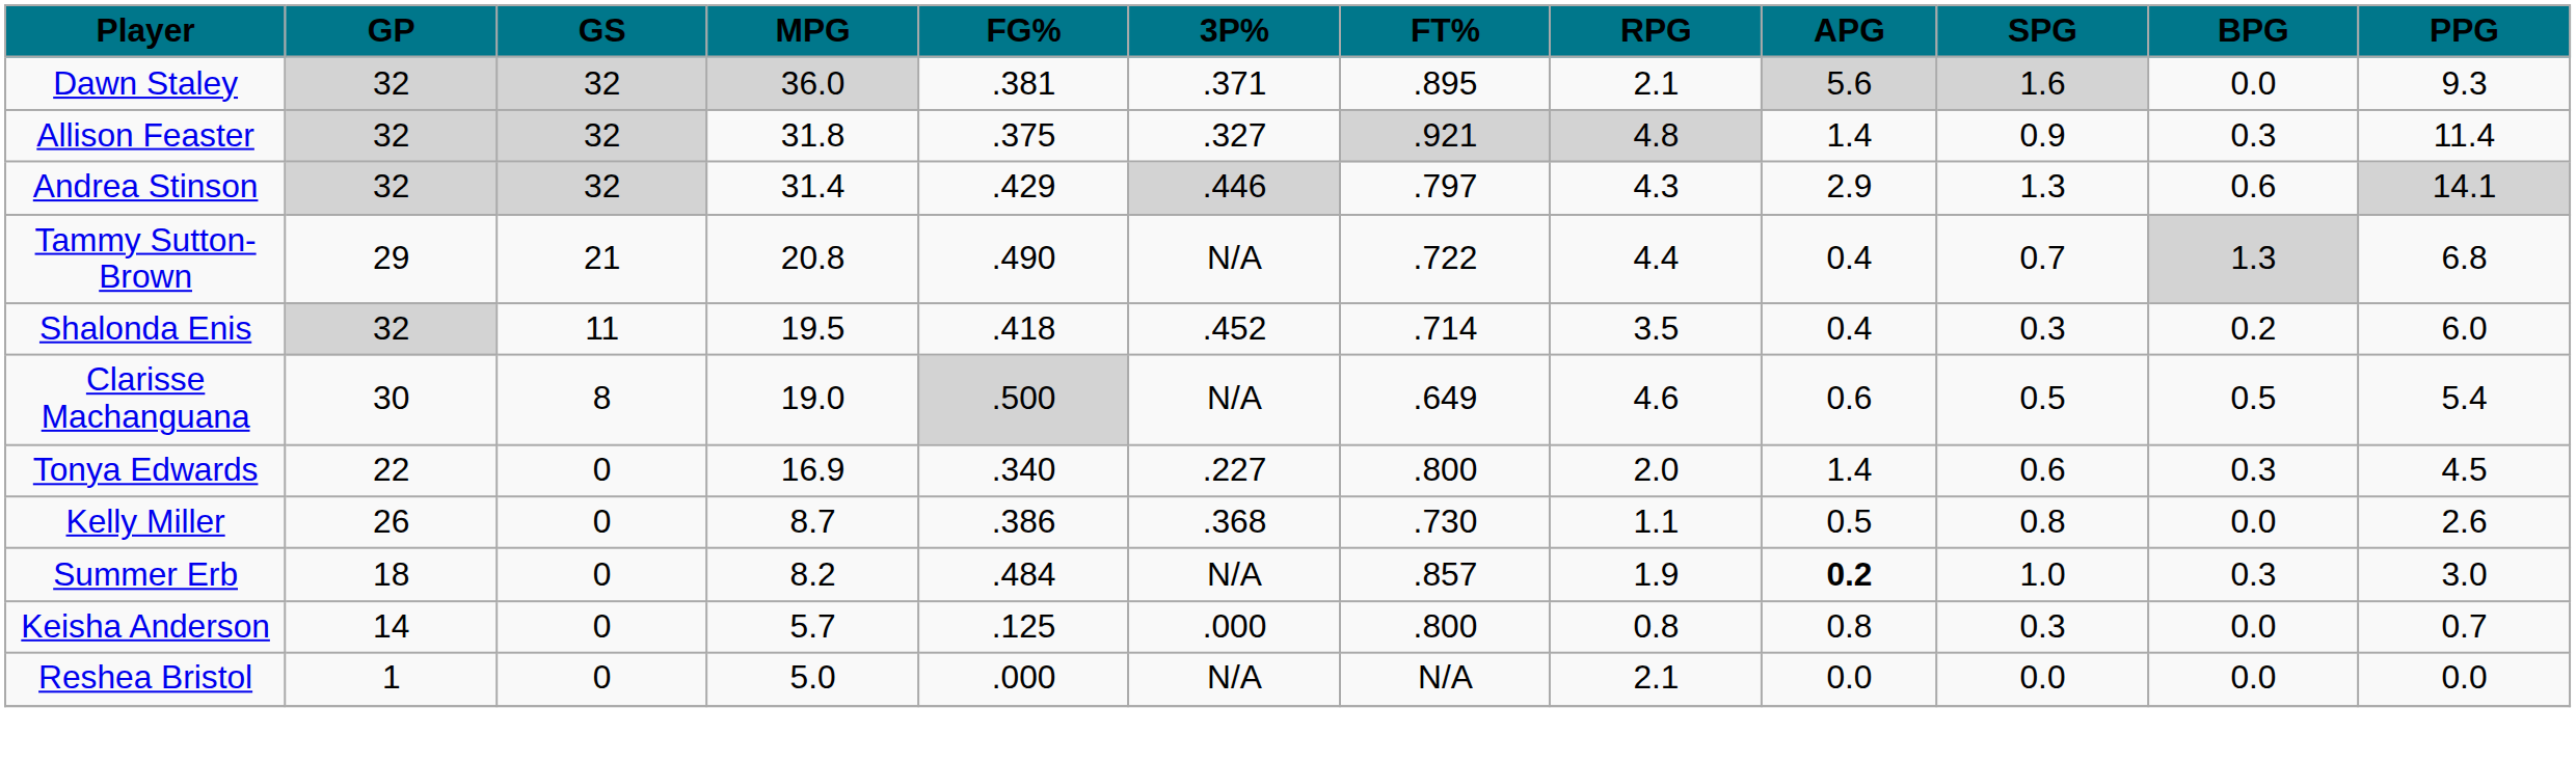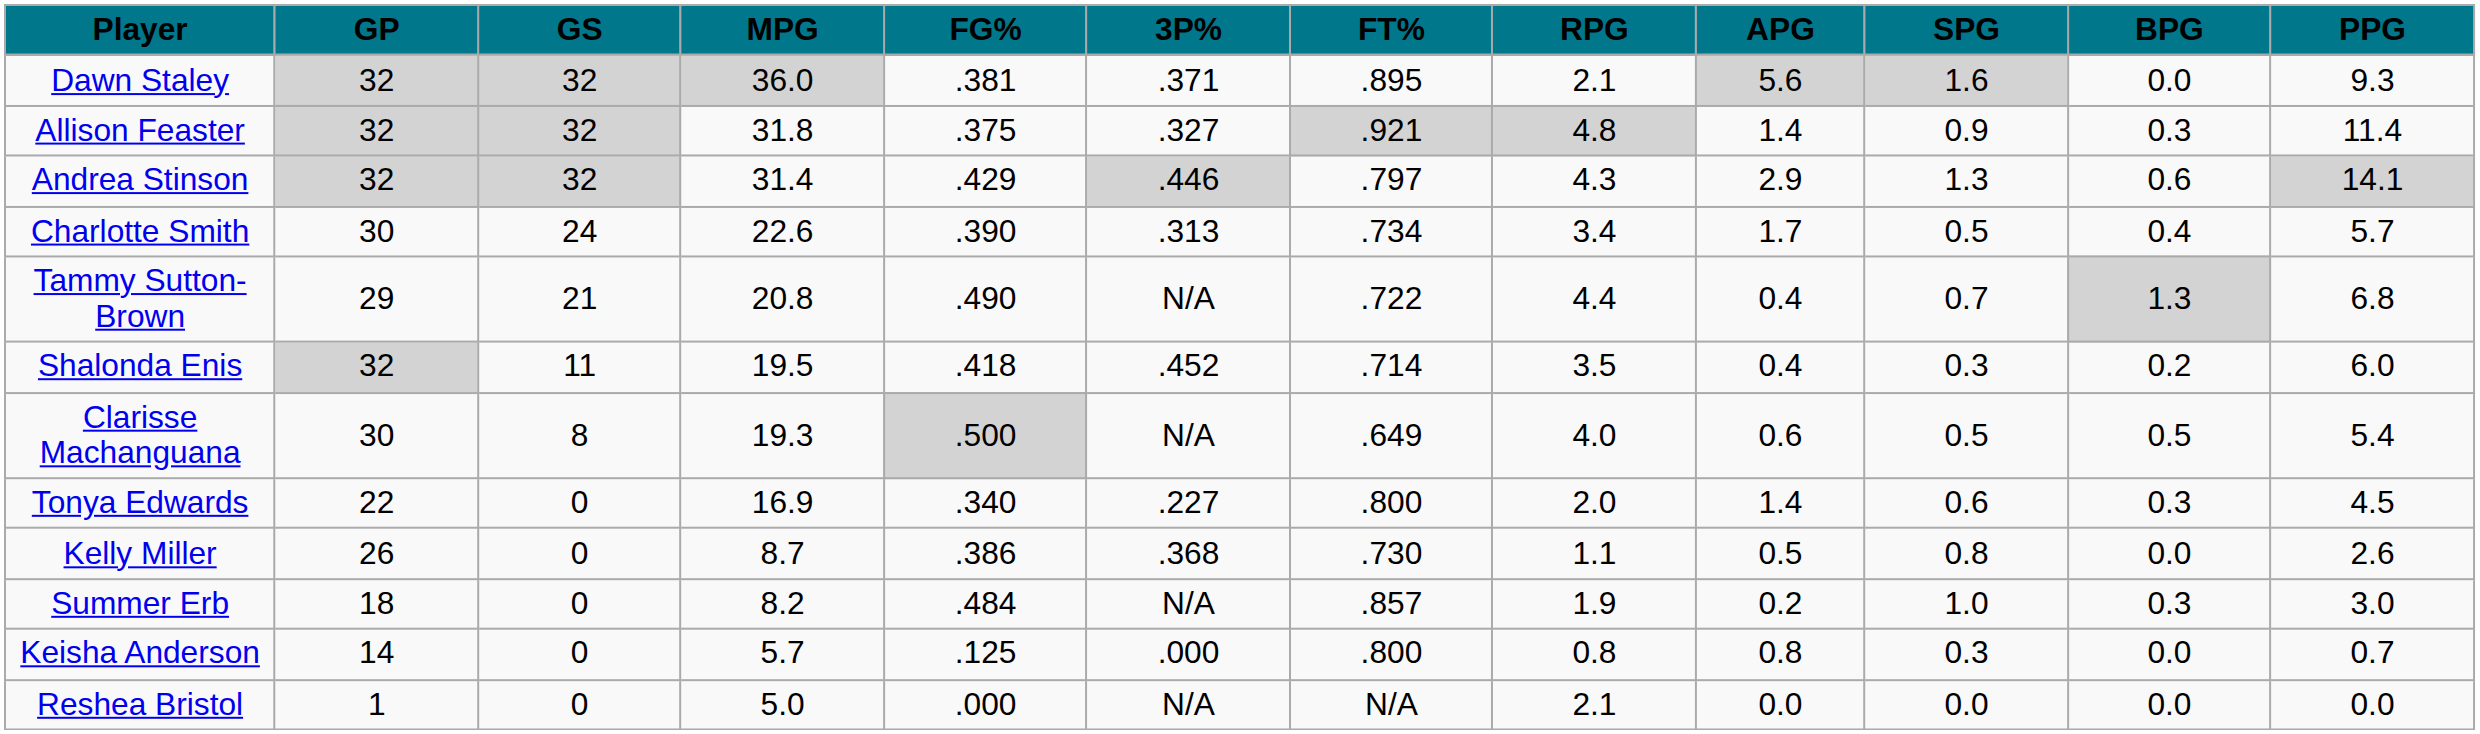+ row: Charlotte Smith | 30 | 24 | 22.6 | .390 | .313 | .734 | 3.4 | 1.7 | 0.5 | 0.4 | 5.7
Clarisse Machanguana | MPG: 19.0 -> 19.3
Clarisse Machanguana | RPG: 4.6 -> 4.0
Summer Erb | APG: bold -> normal
